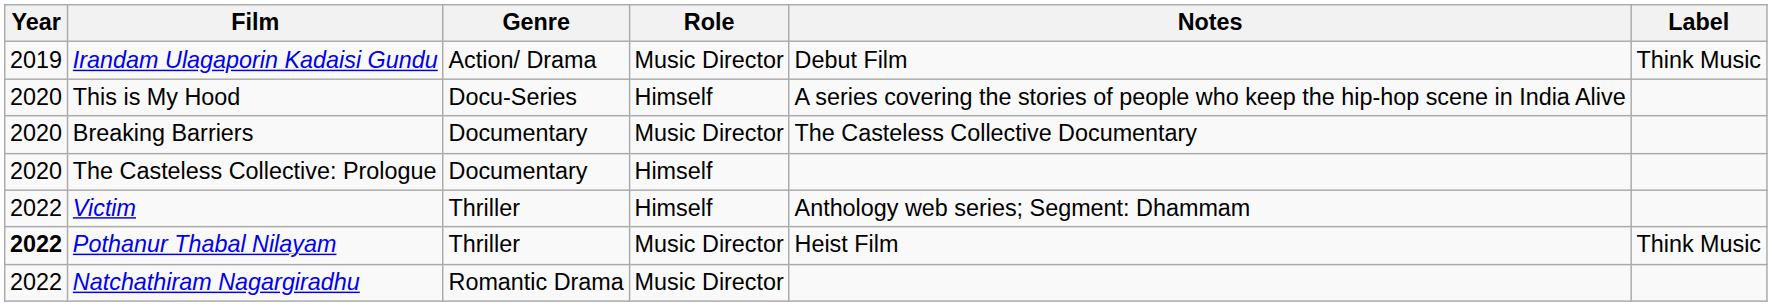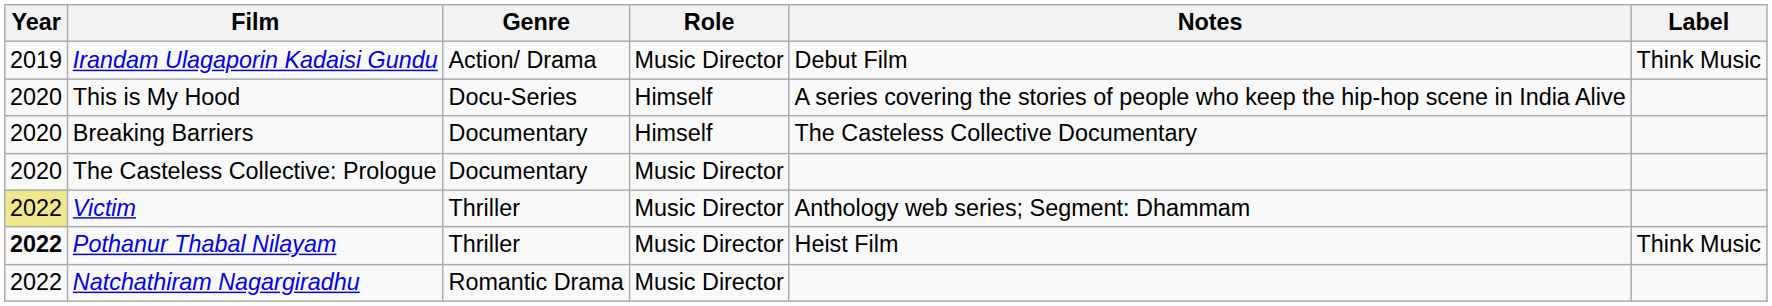Breaking Barriers | Role: Music Director -> Himself
The Casteless Collective: Prologue | Role: Himself -> Music Director
Victim | Year: no background -> khaki background
Victim | Role: Himself -> Music Director
